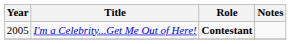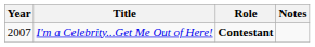I'm a Celebrity...Get Me Out of Here! | Year: 2005 -> 2007
